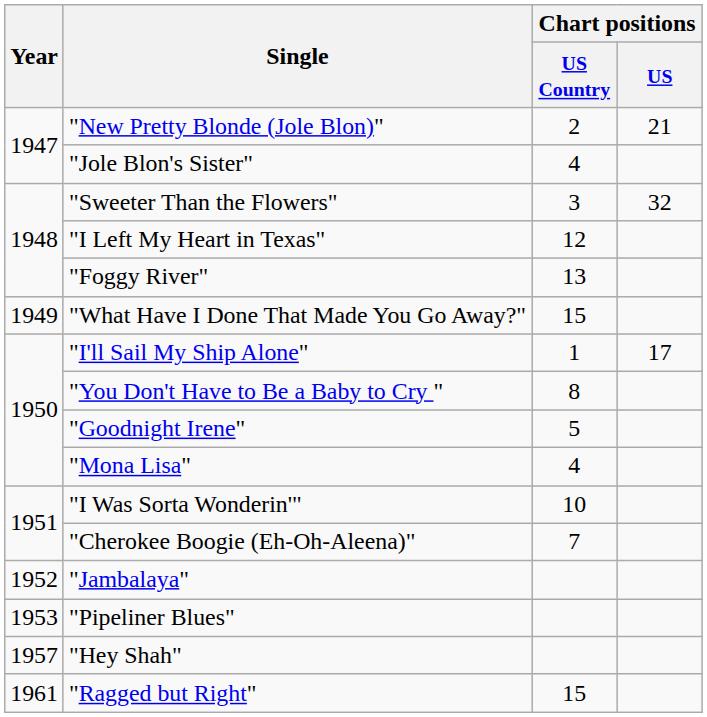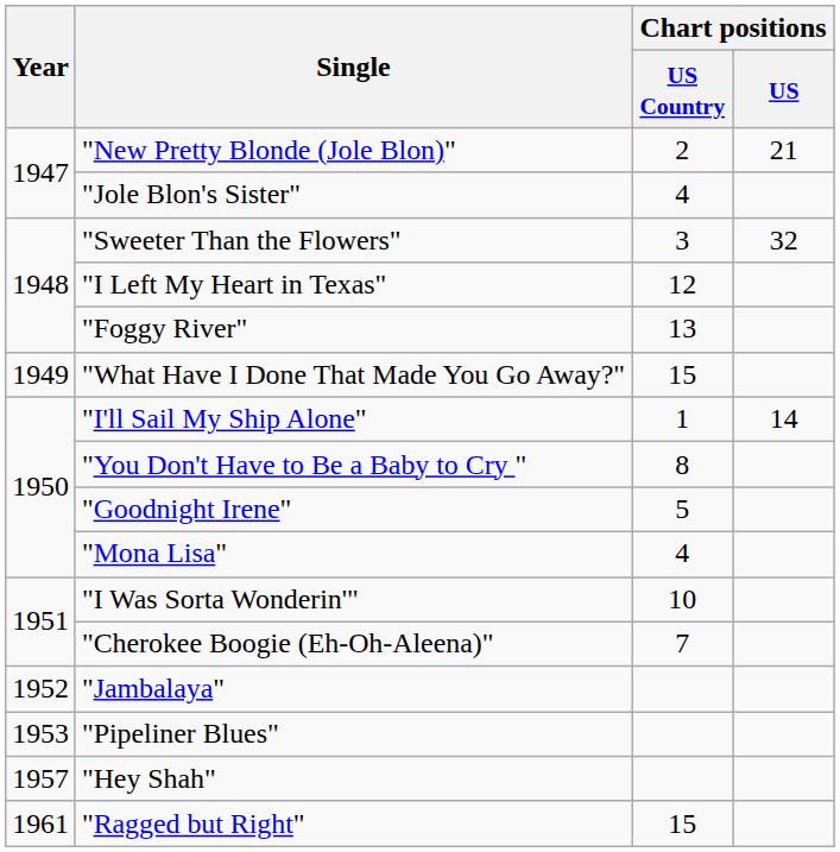"I'll Sail My Ship Alone" | Chart positions / US: 17 -> 14
